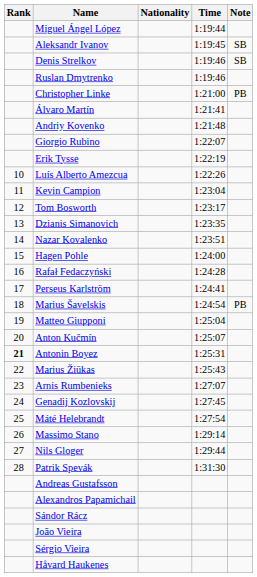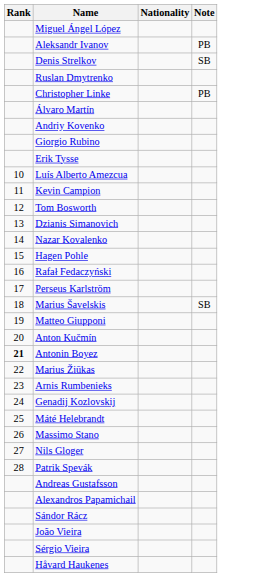- column: Time | 1:19:44 | 1:19:45 | 1:19:46 | 1:19:46 | 1:21:00 | 1:21:41 | 1:21:48 | 1:22:07 | 1:22:19 | 1:22:26 | 1:23:04 | 1:23:17 | 1:23:35 | 1:23:51 | 1:24:00 | 1:24:28 | 1:24:41 | 1:24:54 | 1:25:04 | 1:25:07 | 1:25:31 | 1:25:43 | 1:27:07 | 1:27:45 | 1:27:54 | 1:29:14 | 1:29:44 | 1:31:30
Aleksandr Ivanov | Note: SB -> PB
Marius Šavelskis | Note: PB -> SB
